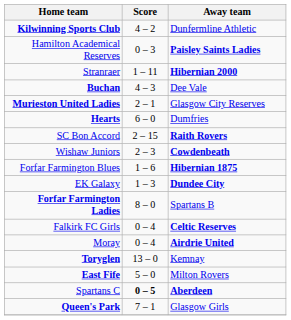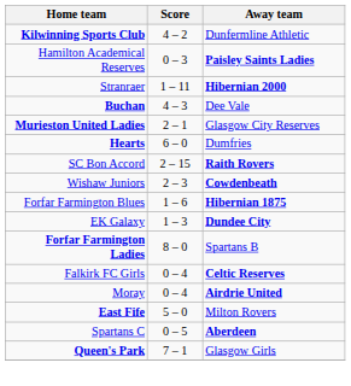- row: Toryglen | 13 – 0 | Kemnay
Spartans C | Score: bold -> normal
